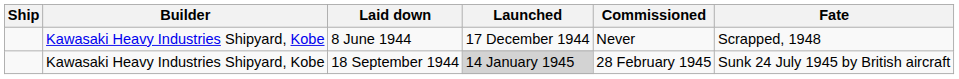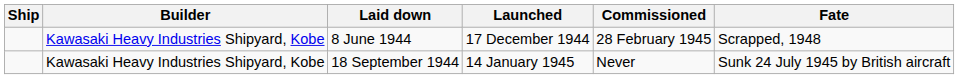8 June 1944 | Commissioned: Never -> 28 February 1945
18 September 1944 | Launched: lightgrey background -> no background
18 September 1944 | Commissioned: 28 February 1945 -> Never
